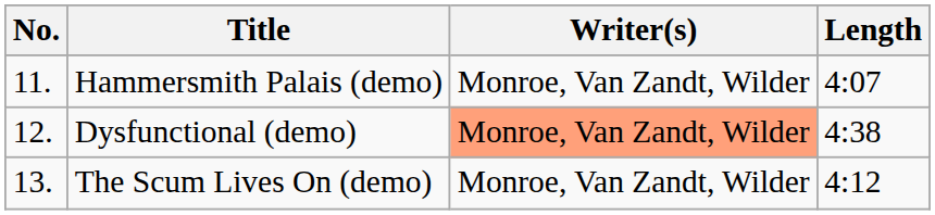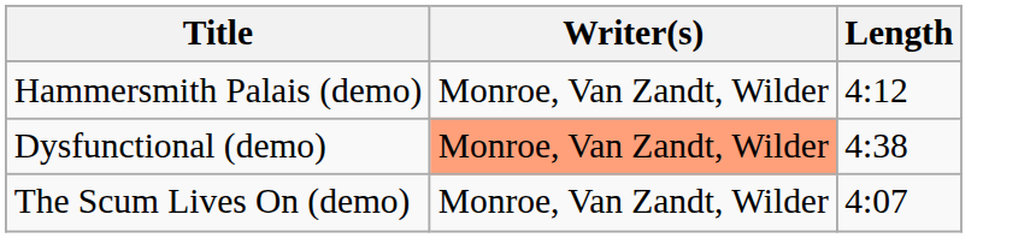- column: No. | 11. | 12. | 13.
Hammersmith Palais (demo) | Length: 4:07 -> 4:12
The Scum Lives On (demo) | Length: 4:12 -> 4:07
